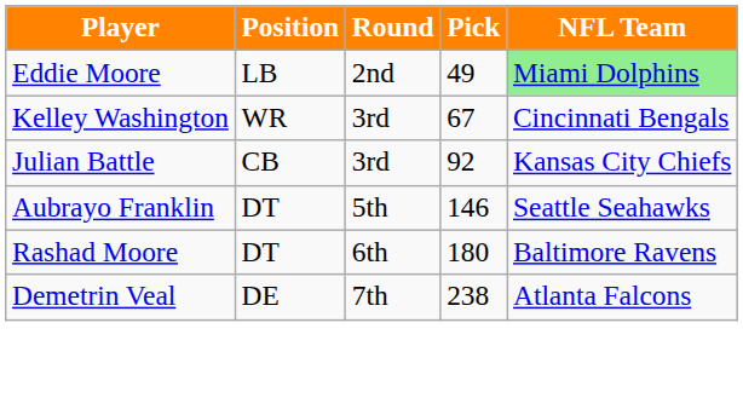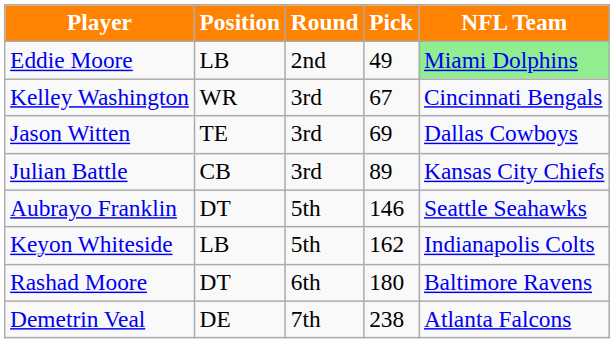+ row: Jason Witten | TE | 3rd | 69 | Dallas Cowboys
Julian Battle | Pick: 92 -> 89
+ row: Keyon Whiteside | LB | 5th | 162 | Indianapolis Colts
